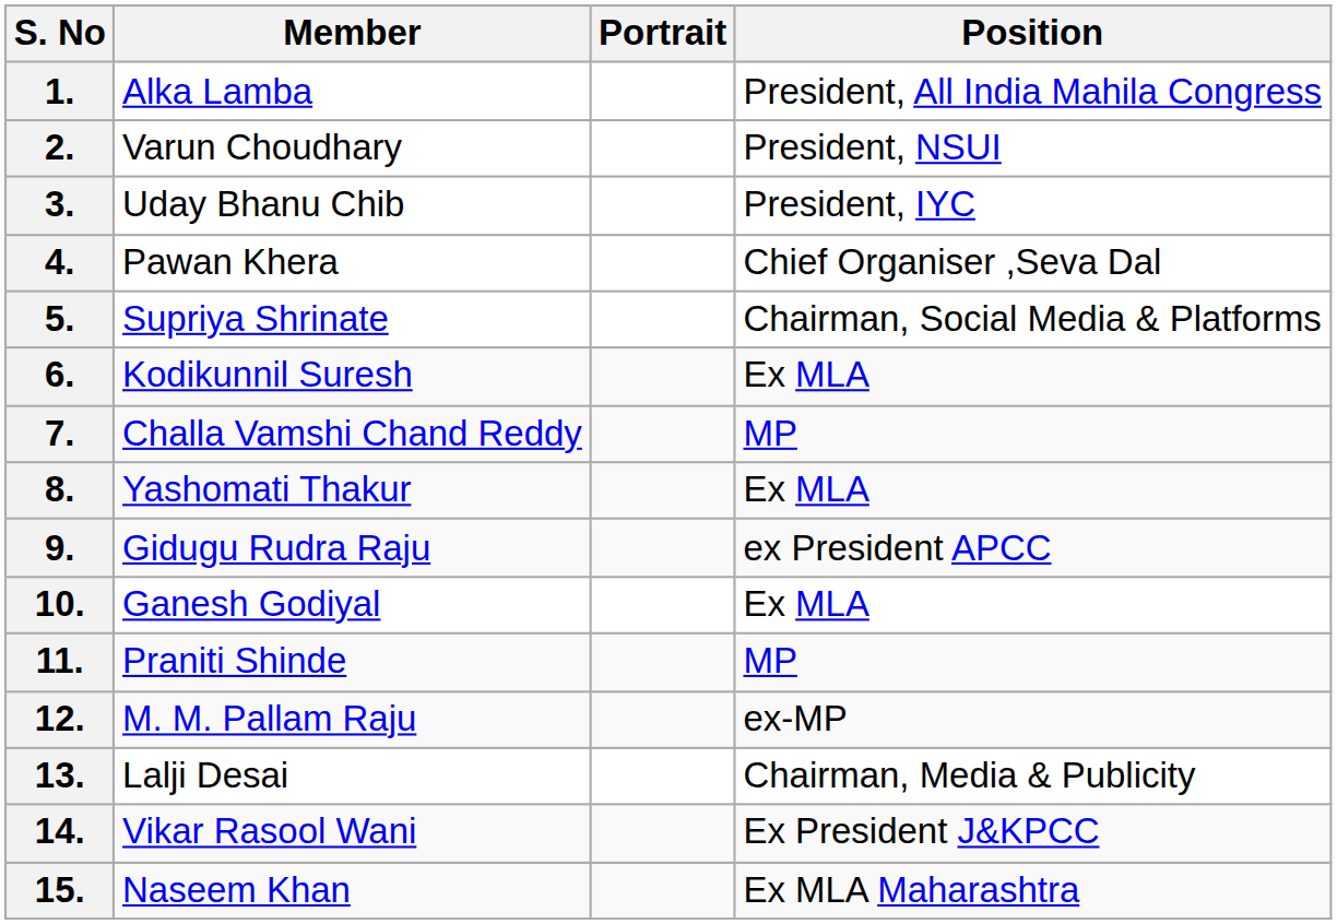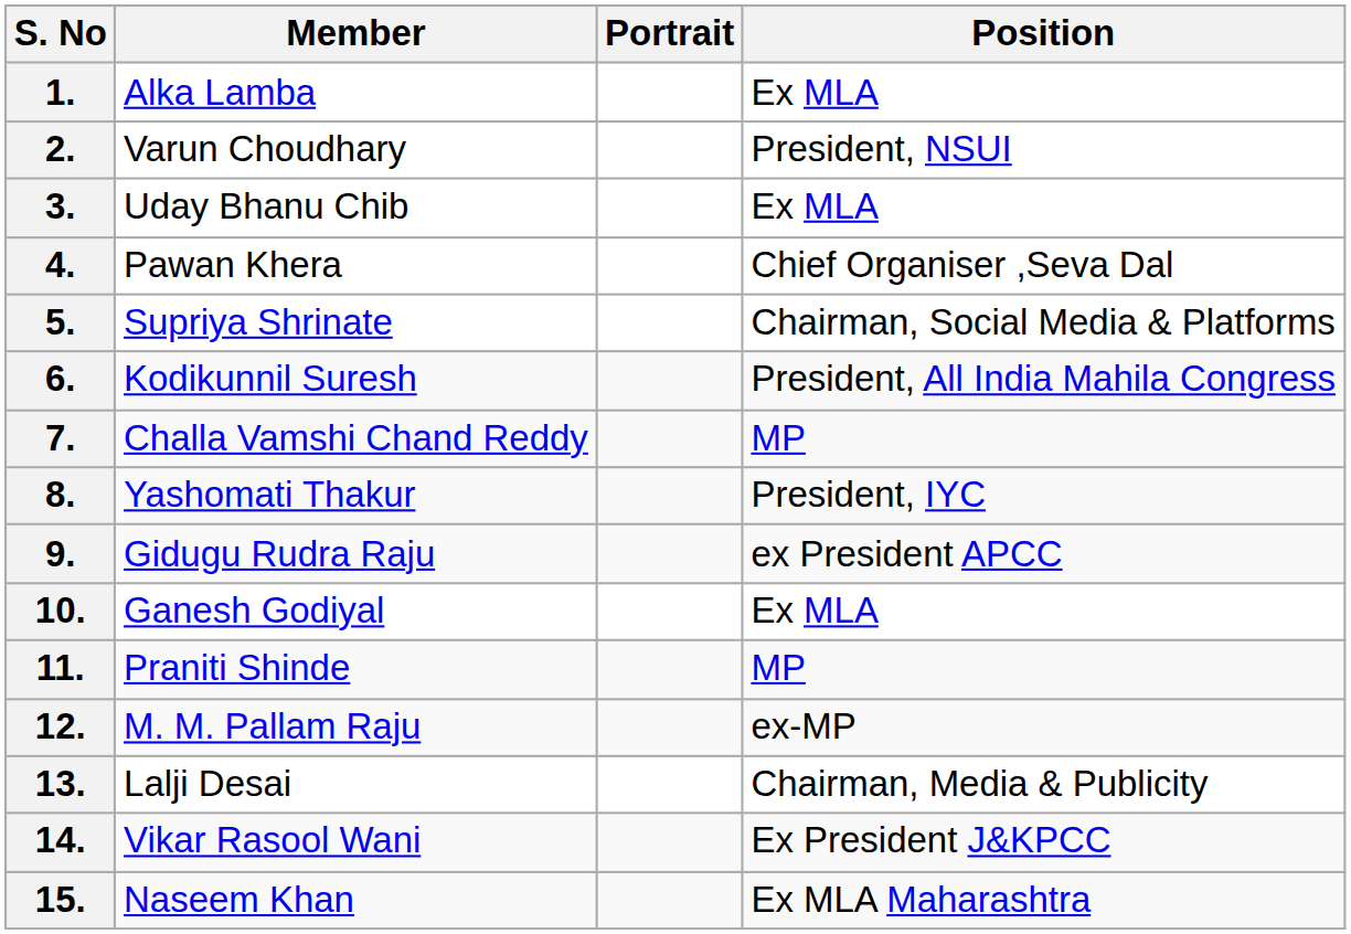1. | Position: President, All India Mahila Congress -> Ex MLA
3. | Position: President, IYC -> Ex MLA
6. | Position: Ex MLA -> President, All India Mahila Congress
8. | Position: Ex MLA -> President, IYC
